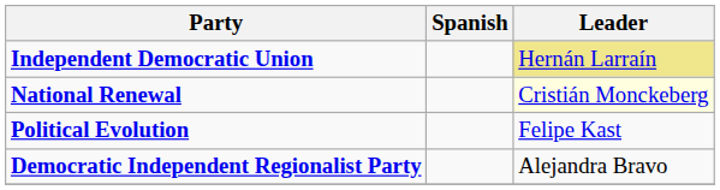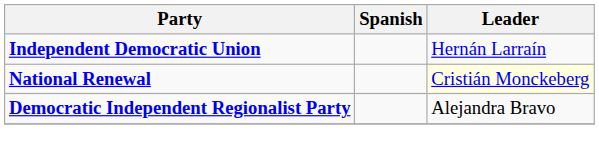Independent Democratic Union | Leader: khaki background -> no background
- row: Political Evolution | Felipe Kast
